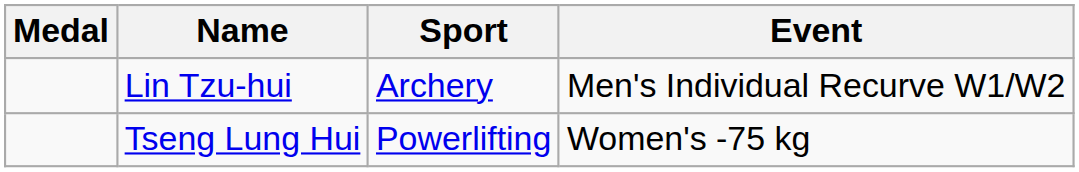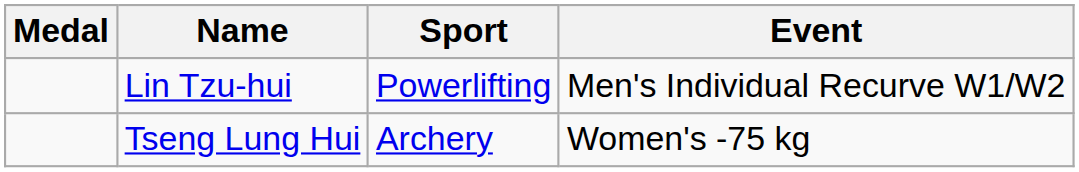Lin Tzu-hui | Sport: Archery -> Powerlifting
Tseng Lung Hui | Sport: Powerlifting -> Archery
